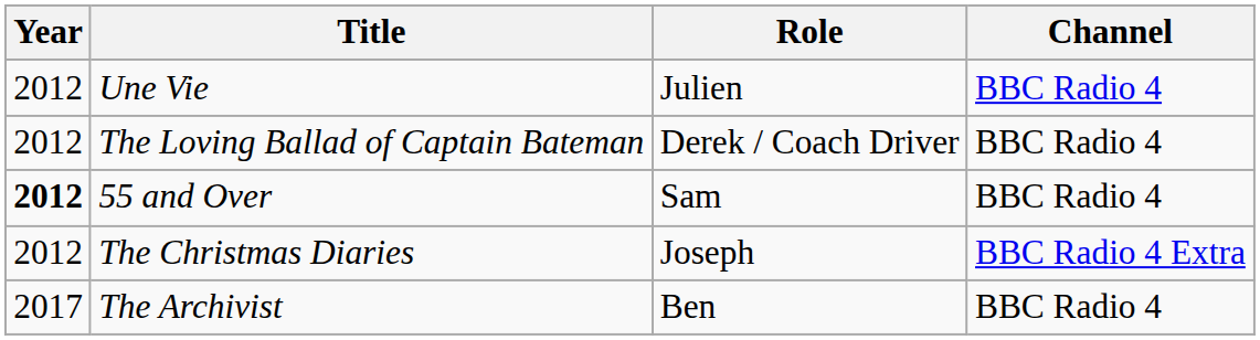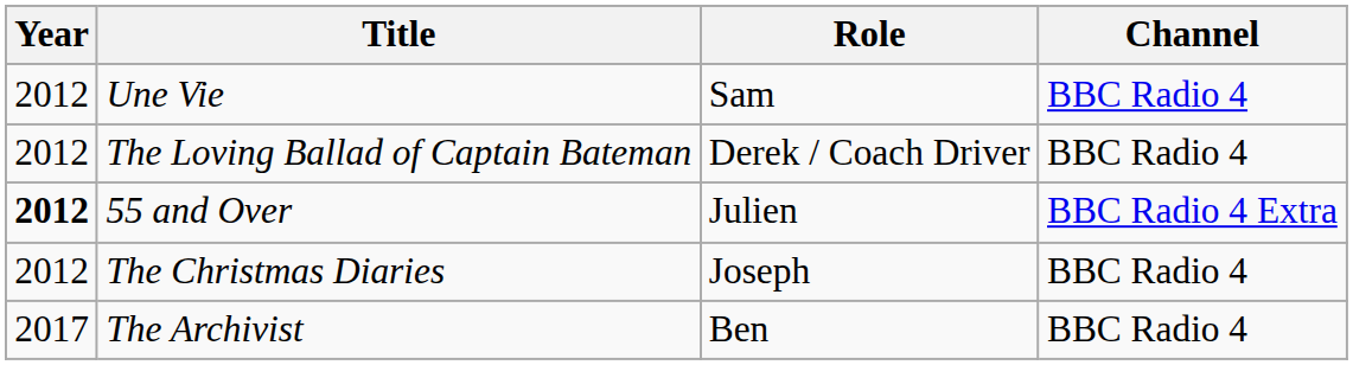Une Vie | Role: Julien -> Sam
55 and Over | Role: Sam -> Julien
55 and Over | Channel: BBC Radio 4 -> BBC Radio 4 Extra
The Christmas Diaries | Channel: BBC Radio 4 Extra -> BBC Radio 4
